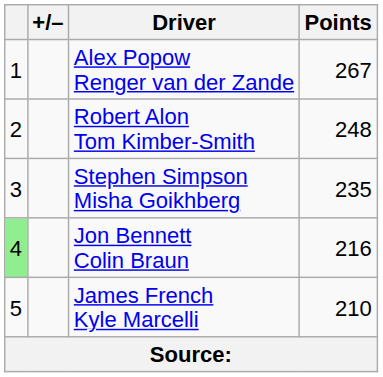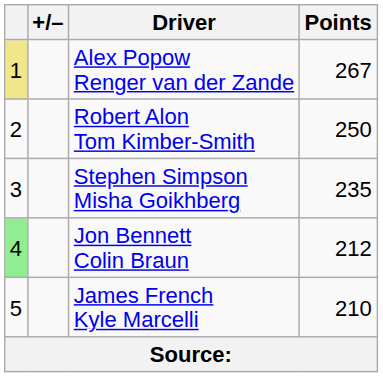Alex Popow Renger van der Zande | column 1: no background -> khaki background
Robert Alon Tom Kimber-Smith | Points: 248 -> 250
Jon Bennett Colin Braun | Points: 216 -> 212
